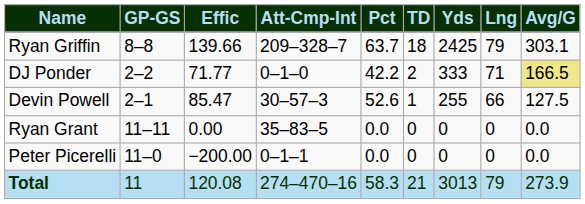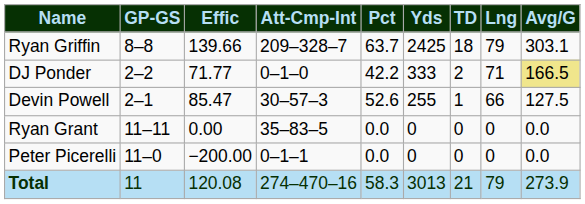columns swapped: Yds <-> TD
